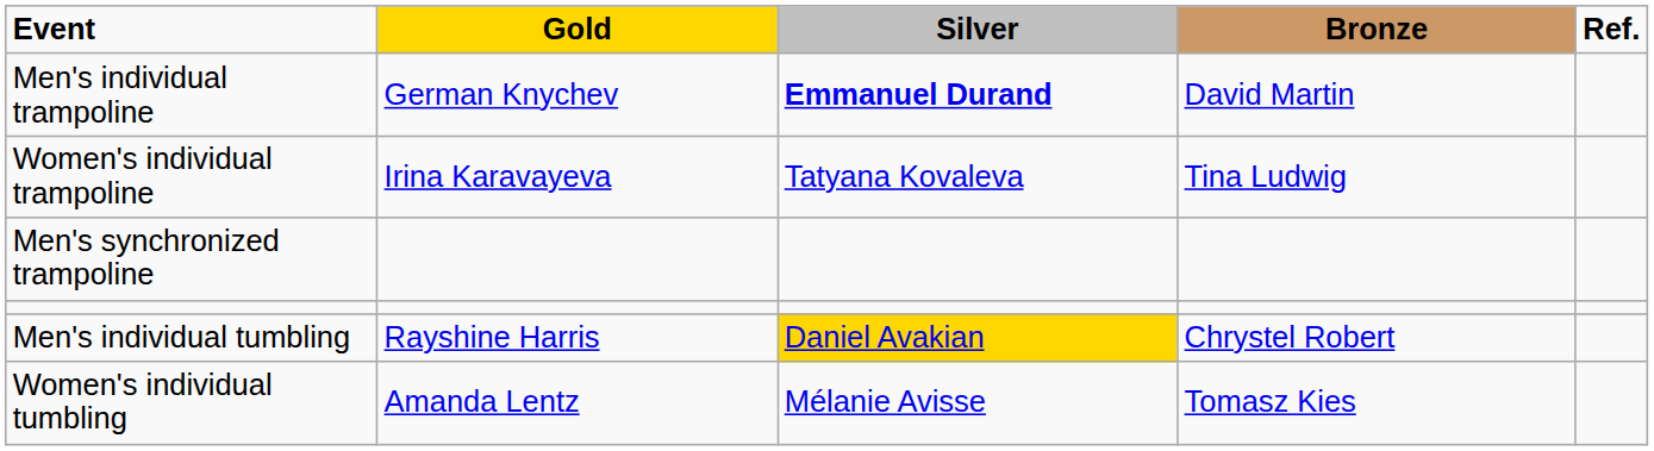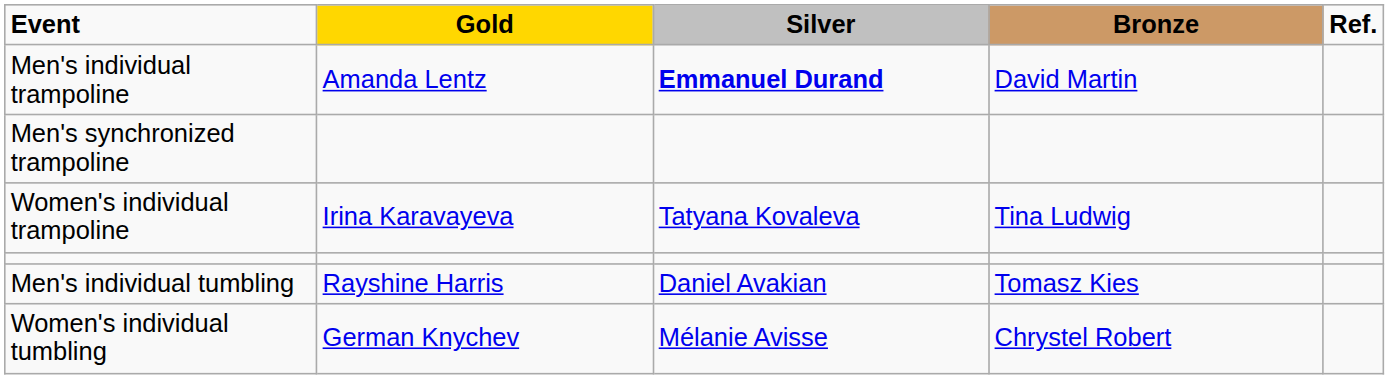Men's individual trampoline | Gold: German Knychev -> Amanda Lentz
rows swapped: Women's individual trampoline <-> Men's synchronized trampoline
Men's individual tumbling | Silver: gold background -> no background
Men's individual tumbling | Bronze: Chrystel Robert -> Tomasz Kies
Women's individual tumbling | Gold: Amanda Lentz -> German Knychev
Women's individual tumbling | Bronze: Tomasz Kies -> Chrystel Robert
